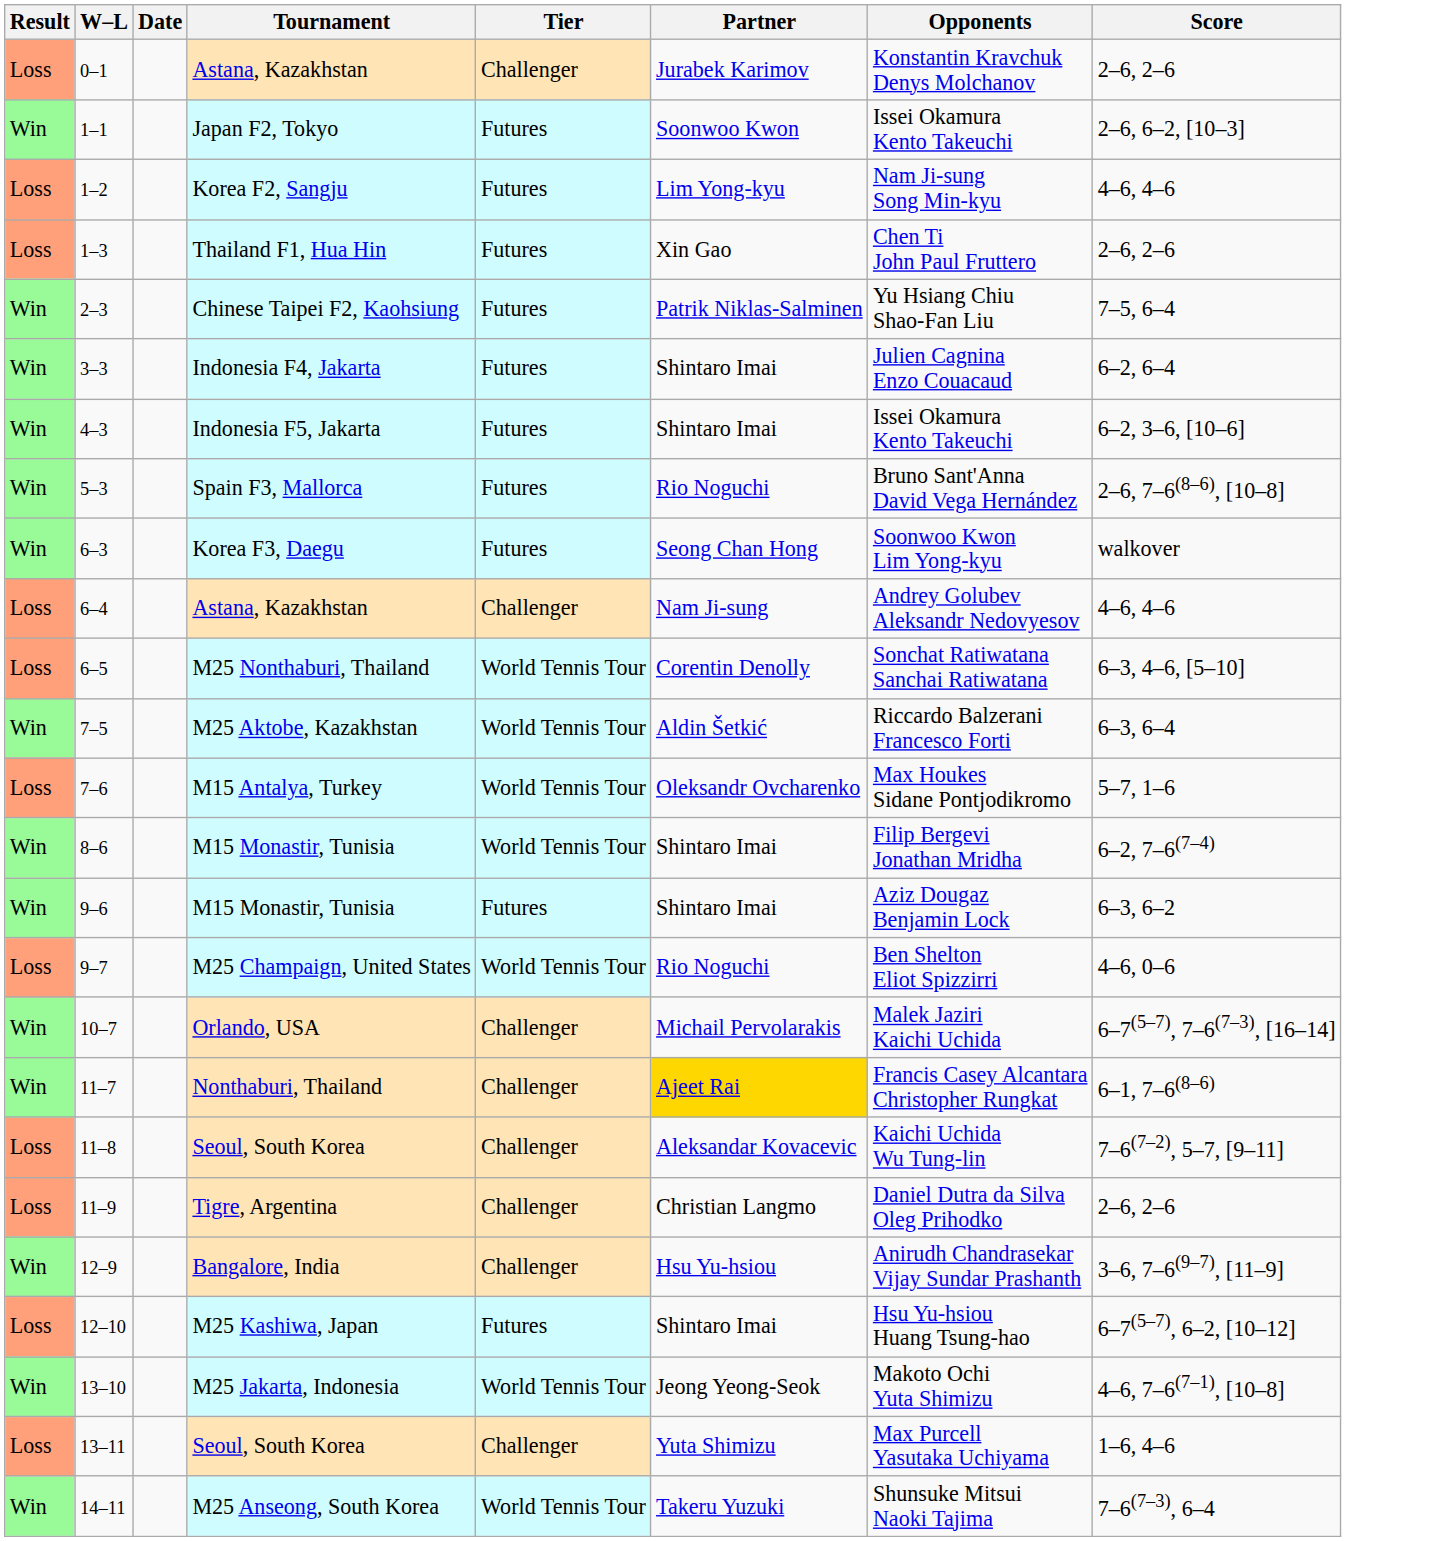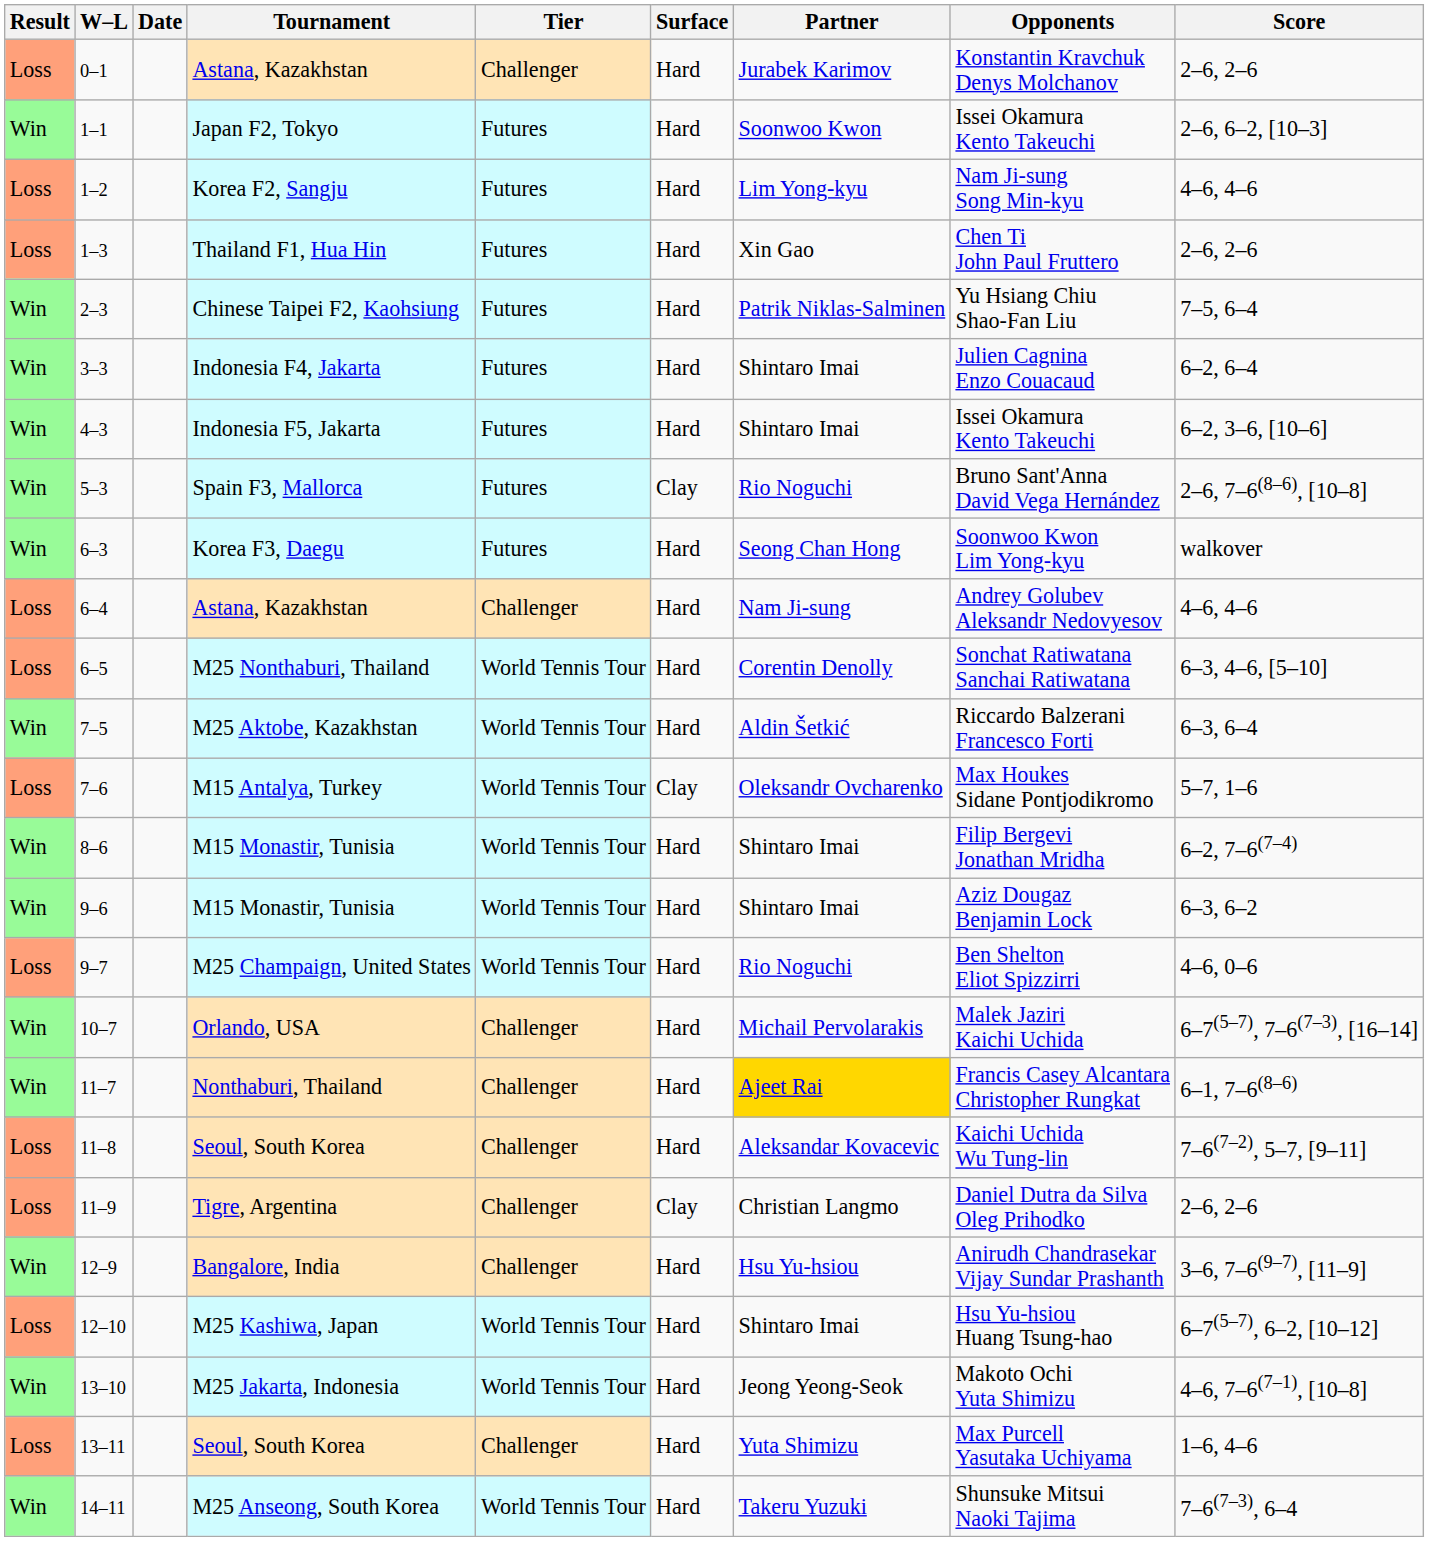+ column: Surface | Hard | Hard | Hard | Hard | Hard | Hard | Hard | Clay | Hard | Hard | Hard | Hard | Clay | Hard | Hard | Hard | Hard | Hard | Hard | Clay | Hard | Hard | Hard | Hard | Hard
9–6 | Tier: Futures -> World Tennis Tour
12–10 | Tier: Futures -> World Tennis Tour
